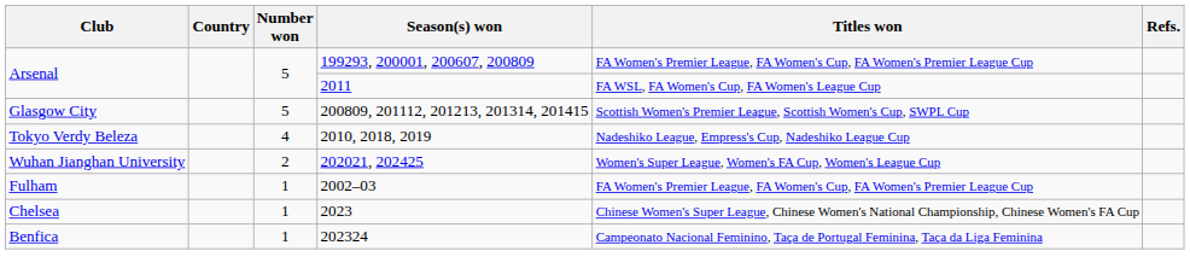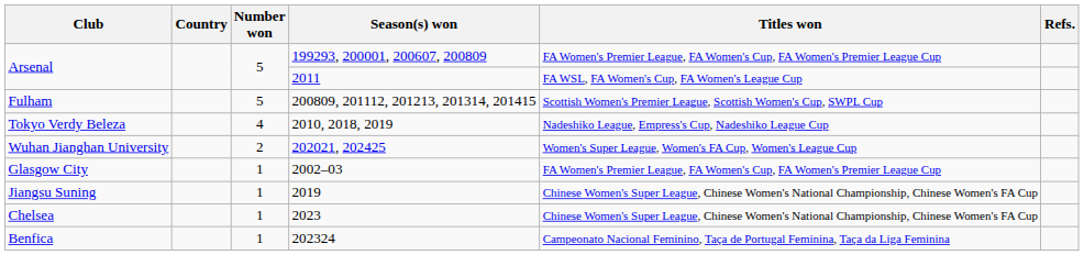200809, 201112, 201213, 201314, 201415 | Club: Glasgow City -> Fulham
2002–03 | Club: Fulham -> Glasgow City
+ row: Jiangsu Suning | 1 | 2019 | Chinese Women's Super League, Chinese Women's National Championship, Chinese Women's FA Cup
